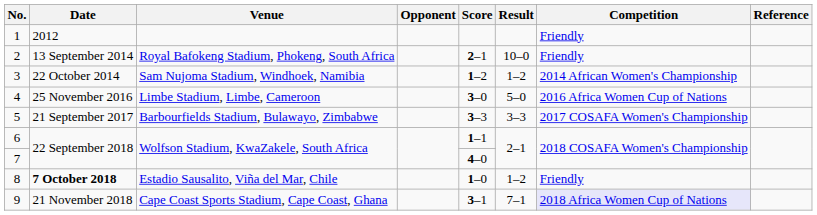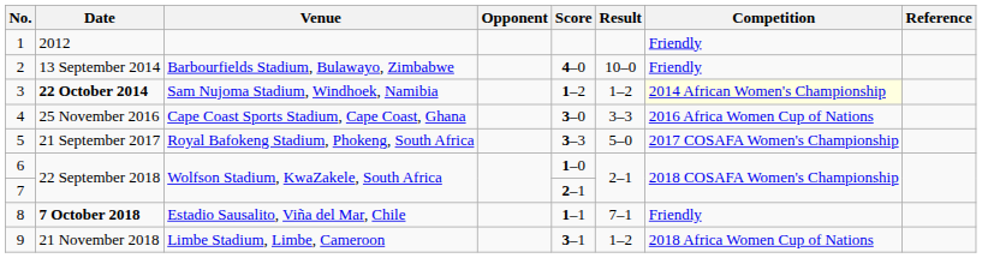2 | Venue: Royal Bafokeng Stadium, Phokeng, South Africa -> Barbourfields Stadium, Bulawayo, Zimbabwe
2 | Score: 2–1 -> 4–0
3 | Date: normal -> bold
3 | Competition: no background -> lightyellow background
4 | Venue: Limbe Stadium, Limbe, Cameroon -> Cape Coast Sports Stadium, Cape Coast, Ghana
4 | Result: 5–0 -> 3–3
5 | Venue: Barbourfields Stadium, Bulawayo, Zimbabwe -> Royal Bafokeng Stadium, Phokeng, South Africa
5 | Result: 3–3 -> 5–0
6 | Score: 1–1 -> 1–0
7 | Score: 4–0 -> 2–1
8 | Score: 1–0 -> 1–1
8 | Result: 1–2 -> 7–1
9 | Venue: Cape Coast Sports Stadium, Cape Coast, Ghana -> Limbe Stadium, Limbe, Cameroon
9 | Result: 7–1 -> 1–2
9 | Competition: lavender background -> no background
